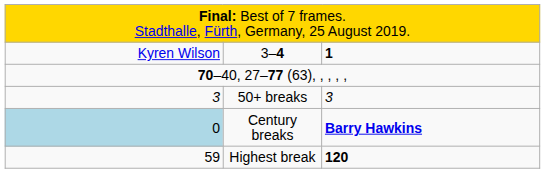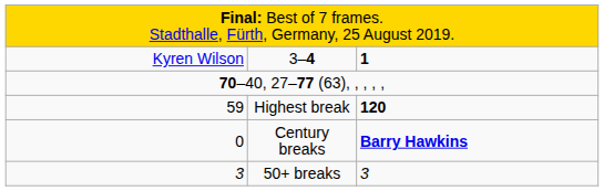rows swapped: Highest break <-> 50+ breaks
Century breaks | column 1: lightblue background -> no background
